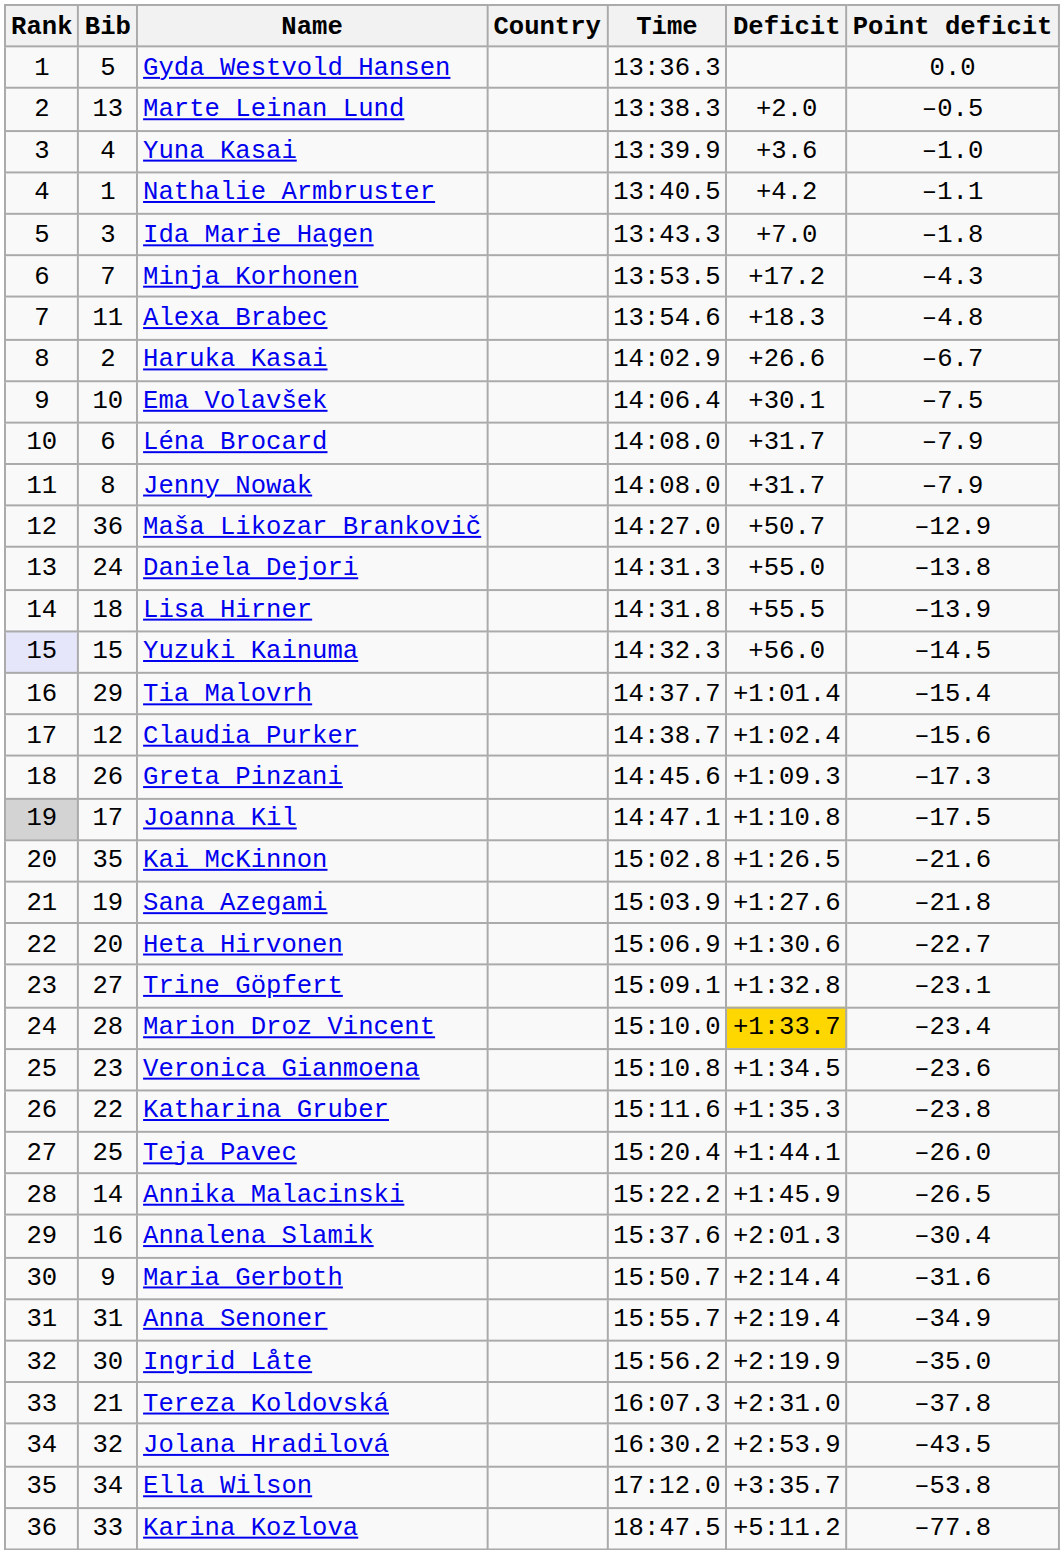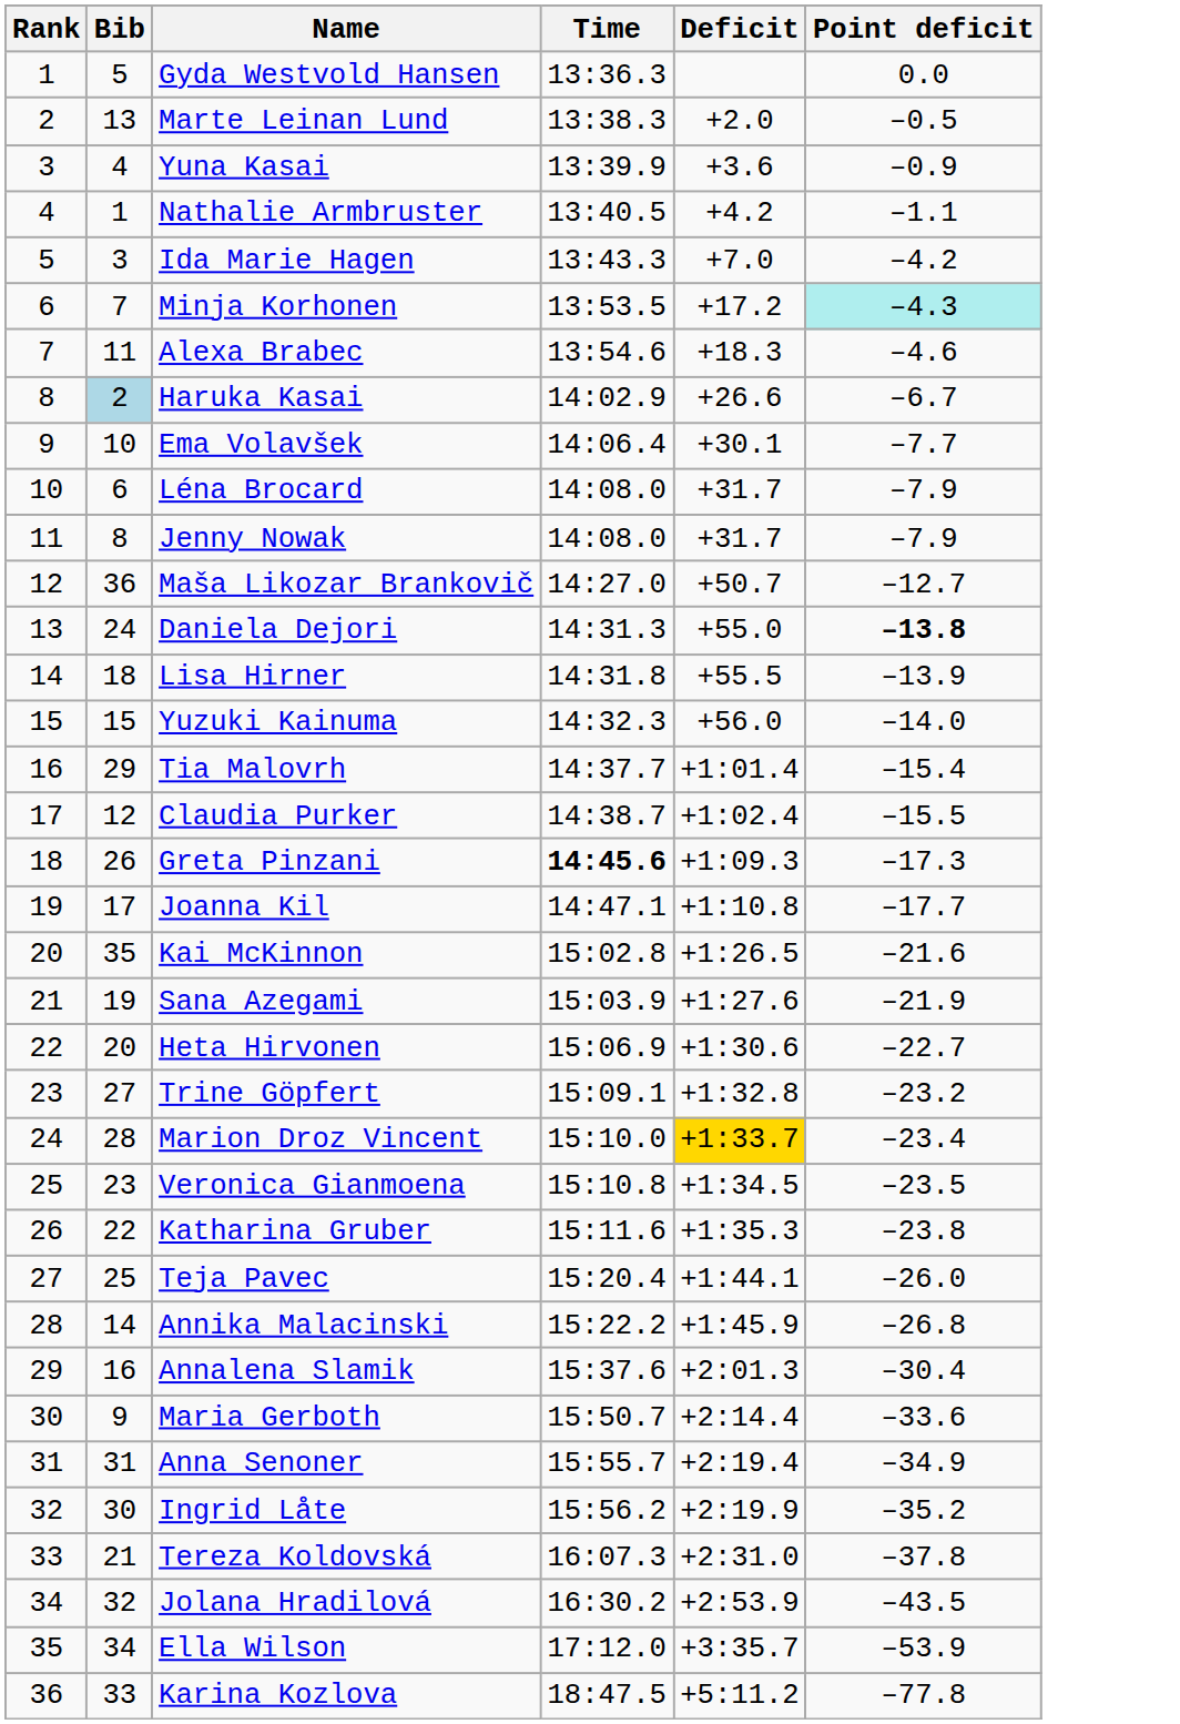- column: Country
Yuna Kasai | Point deficit: –1.0 -> –0.9
Ida Marie Hagen | Point deficit: –1.8 -> –4.2
Minja Korhonen | Point deficit: no background -> paleturquoise background
Alexa Brabec | Point deficit: –4.8 -> –4.6
Haruka Kasai | Bib: no background -> lightblue background
Ema Volavšek | Point deficit: –7.5 -> –7.7
Maša Likozar Brankovič | Point deficit: –12.9 -> –12.7
Daniela Dejori | Point deficit: normal -> bold
Yuzuki Kainuma | Rank: lavender background -> no background
Yuzuki Kainuma | Point deficit: –14.5 -> –14.0
Claudia Purker | Point deficit: –15.6 -> –15.5
Greta Pinzani | Time: normal -> bold
Joanna Kil | Rank: lightgrey background -> no background
Joanna Kil | Point deficit: –17.5 -> –17.7
Sana Azegami | Point deficit: –21.8 -> –21.9
Trine Göpfert | Point deficit: –23.1 -> –23.2
Veronica Gianmoena | Point deficit: –23.6 -> –23.5
Annika Malacinski | Point deficit: –26.5 -> –26.8
Maria Gerboth | Point deficit: –31.6 -> –33.6
Ingrid Låte | Point deficit: –35.0 -> –35.2
Ella Wilson | Point deficit: –53.8 -> –53.9
